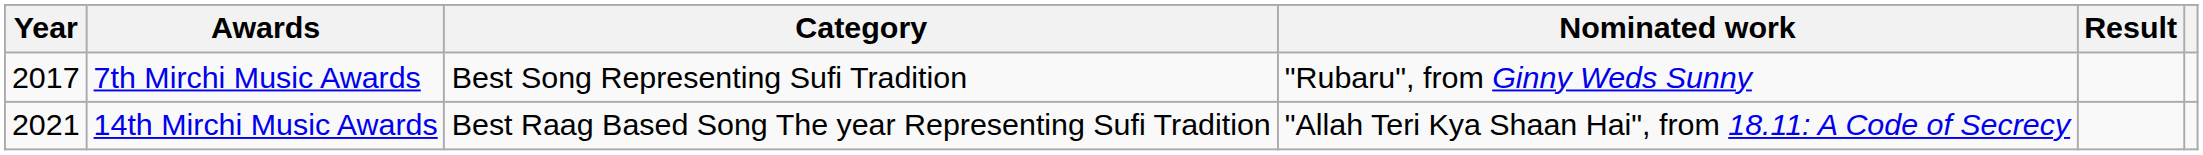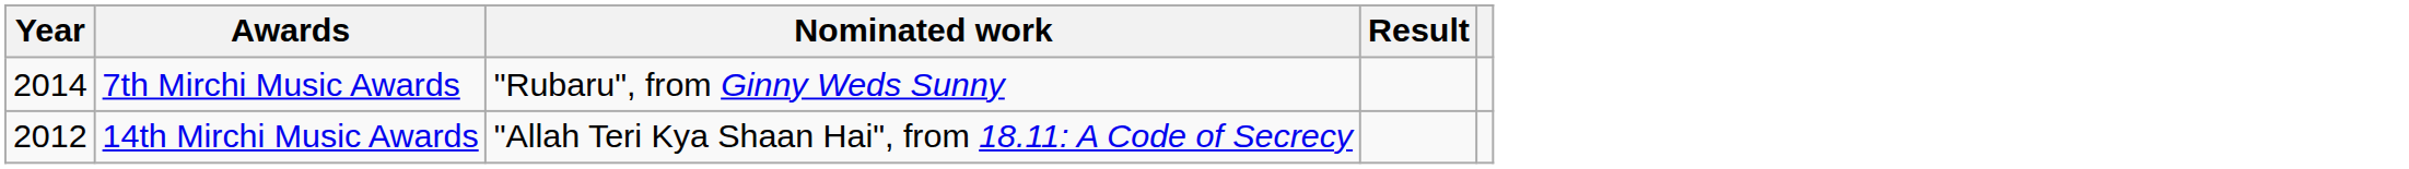- column: Category | Best Song Representing Sufi Tradition | Best Raag Based Song The year Representing Sufi Tradition
7th Mirchi Music Awards | Year: 2017 -> 2014
14th Mirchi Music Awards | Year: 2021 -> 2012
